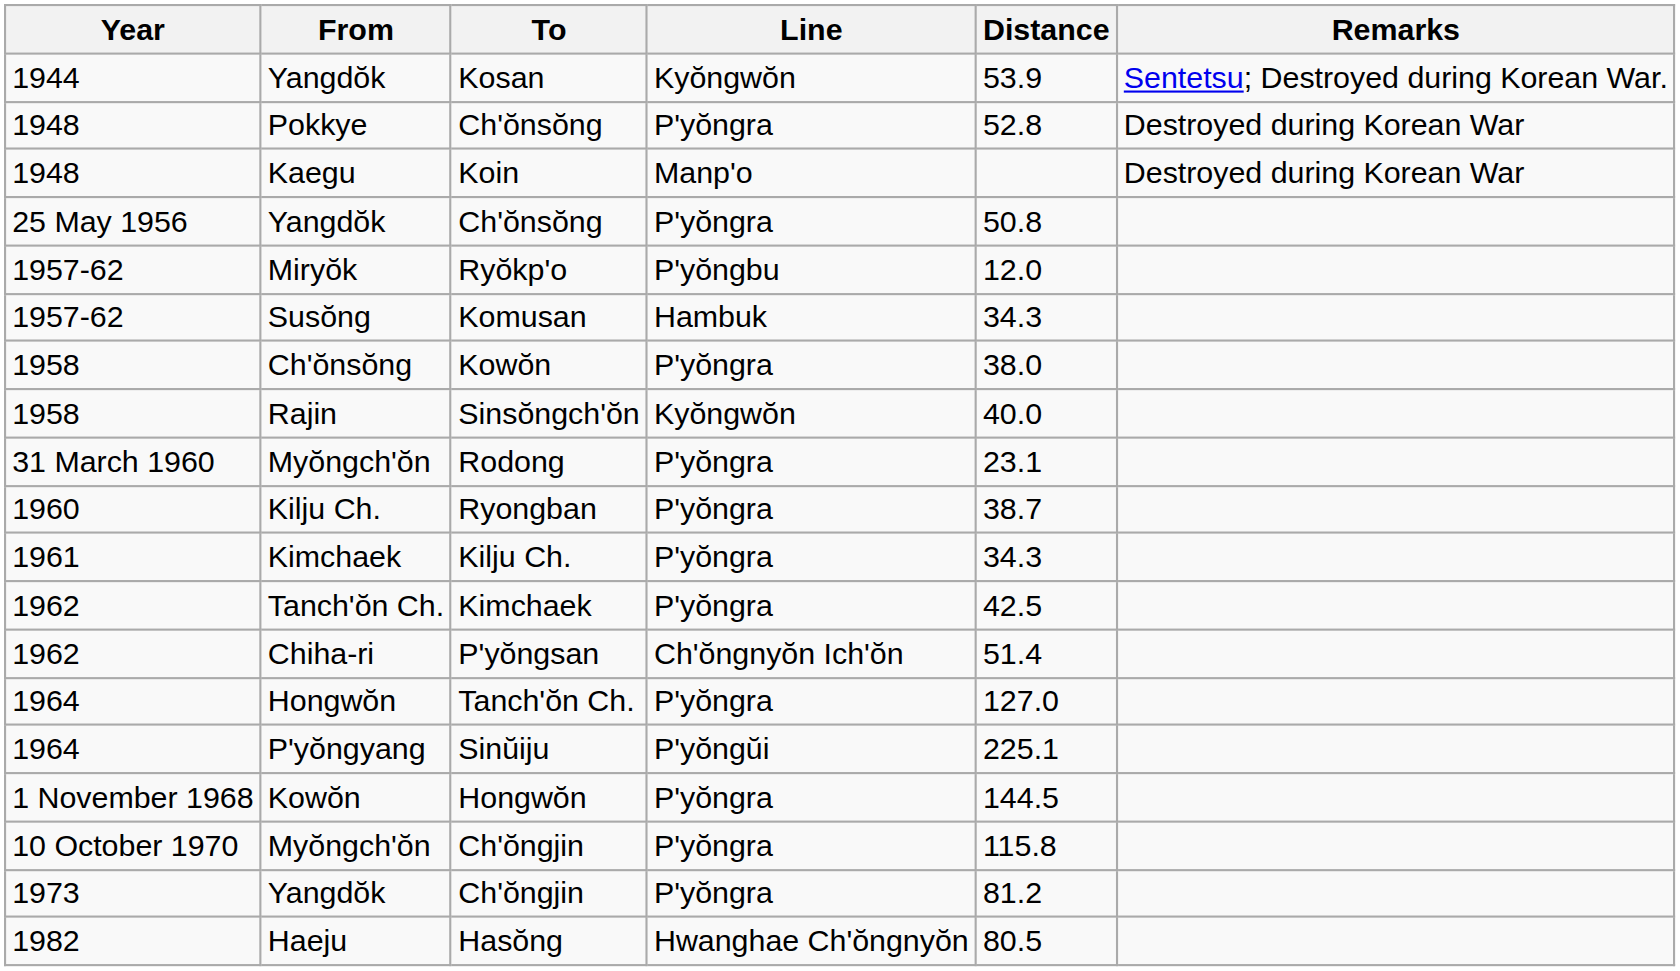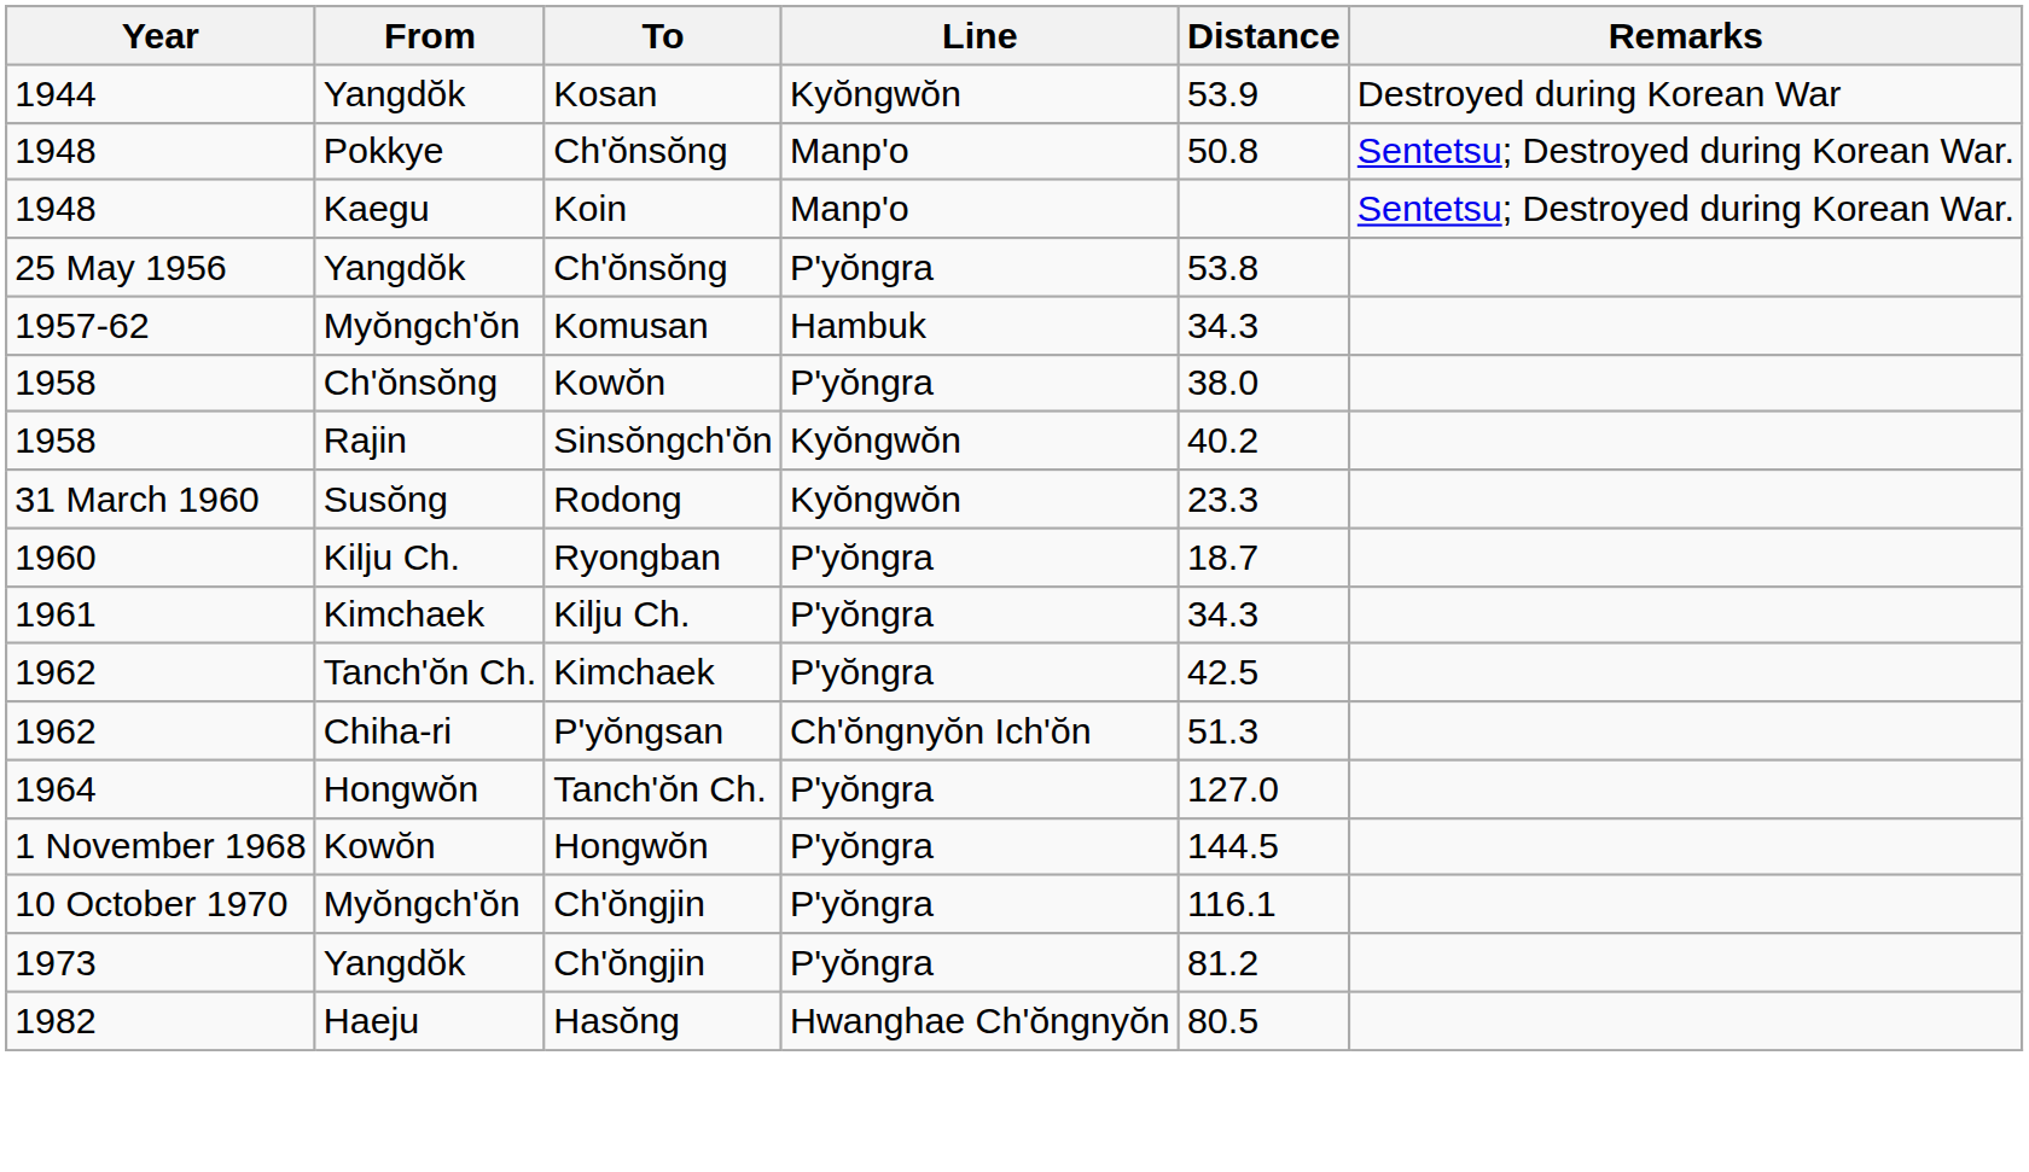Kosan | Remarks: Sentetsu; Destroyed during Korean War. -> Destroyed during Korean War
1948 / Ch'ŏnsŏng | Line: P'yŏngra -> Manp'o
1948 / Ch'ŏnsŏng | Distance: 52.8 -> 50.8
1948 / Ch'ŏnsŏng | Remarks: Destroyed during Korean War -> Sentetsu; Destroyed during Korean War.
Koin | Remarks: Destroyed during Korean War -> Sentetsu; Destroyed during Korean War.
25 May 1956 / Ch'ŏnsŏng | Distance: 50.8 -> 53.8
- row: 1957-62 | Miryŏk | Ryŏkp'o | P'yŏngbu | 12.0
Komusan | From: Susŏng -> Myŏngch'ŏn
Sinsŏngch'ŏn | Distance: 40.0 -> 40.2
Rodong | From: Myŏngch'ŏn -> Susŏng
Rodong | Line: P'yŏngra -> Kyŏngwŏn
Rodong | Distance: 23.1 -> 23.3
Ryongban | Distance: 38.7 -> 18.7
P'yŏngsan | Distance: 51.4 -> 51.3
- row: 1964 | P'yŏngyang | Sinŭiju | P'yŏngŭi | 225.1
10 October 1970 / Ch'ŏngjin | Distance: 115.8 -> 116.1
